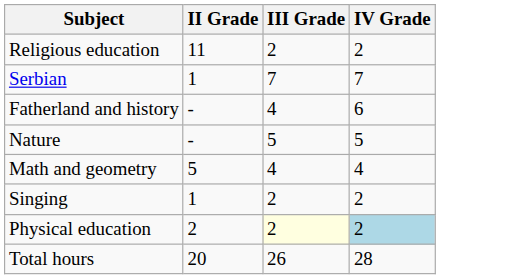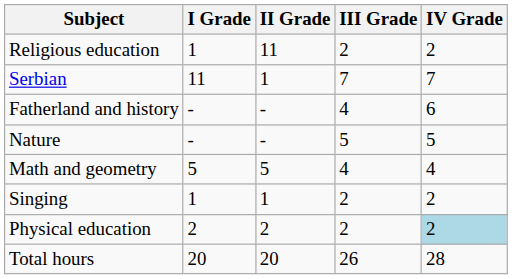+ column: I Grade | 1 | 11 | - | - | 5 | 1 | 2 | 20
Physical education | III Grade: lightyellow background -> no background
